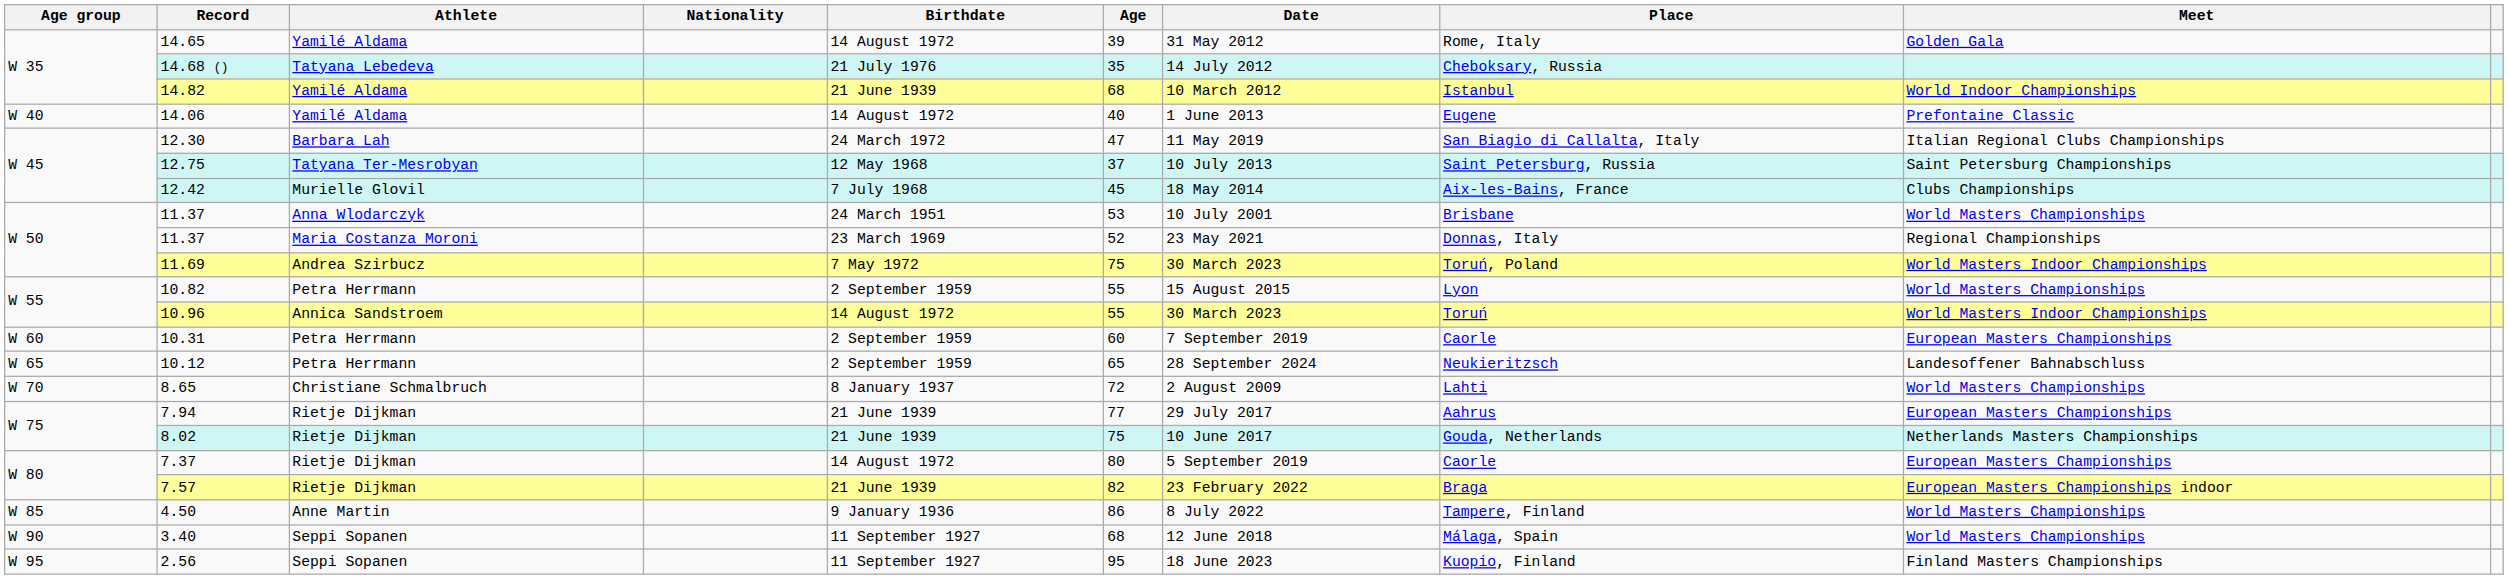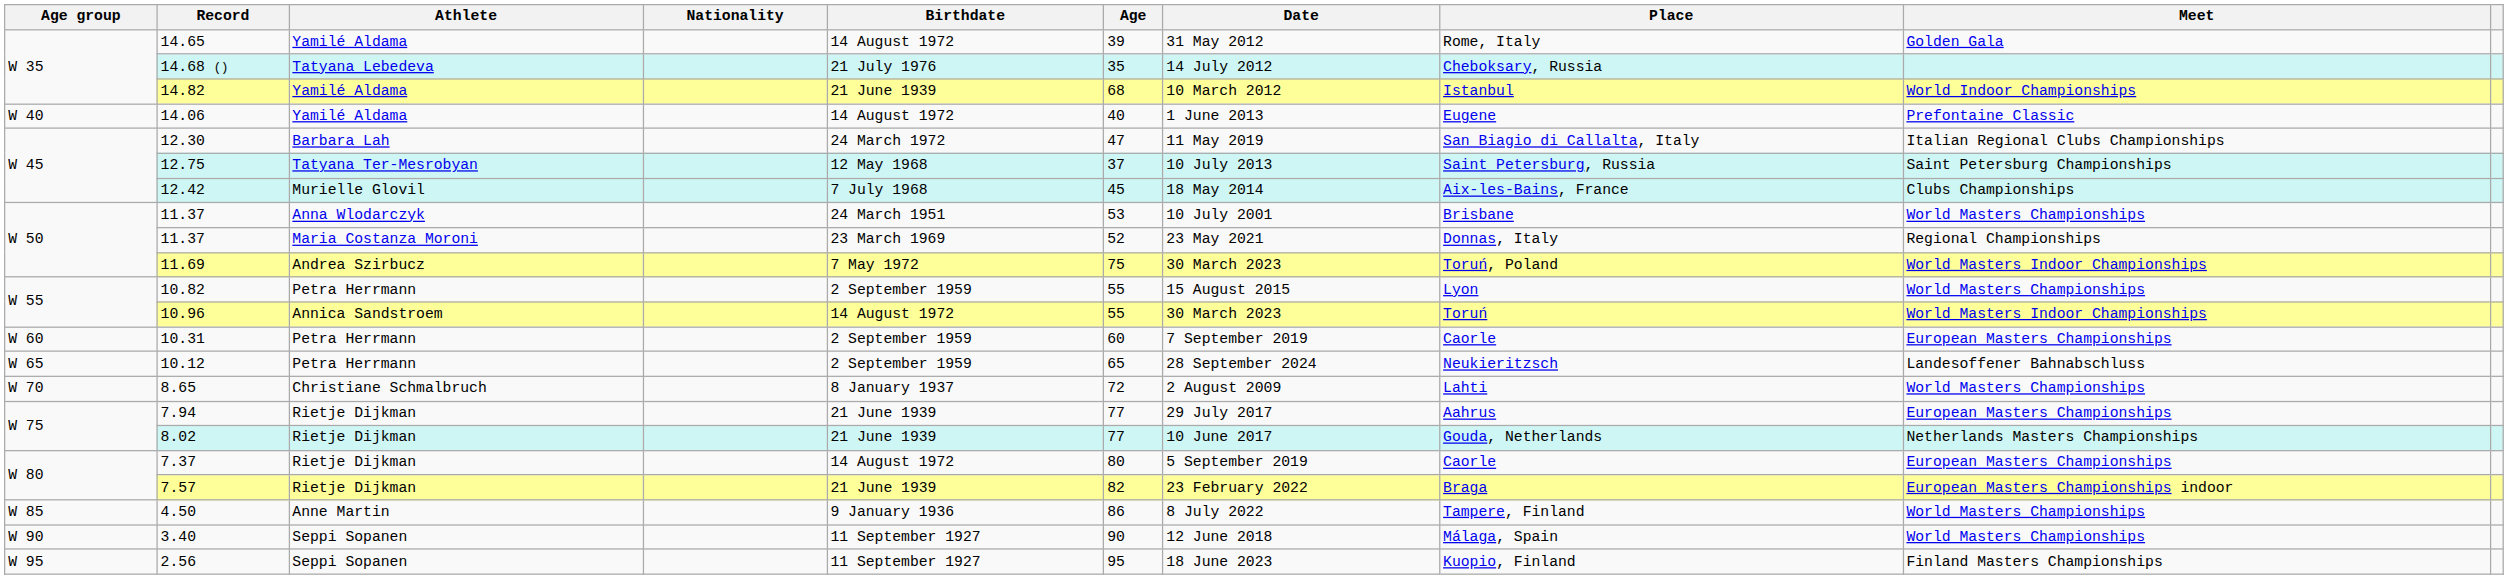8.02 | Age: 75 -> 77
3.40 | Age: 68 -> 90
